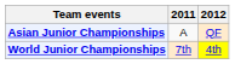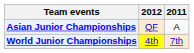columns swapped: 2011 <-> 2012
